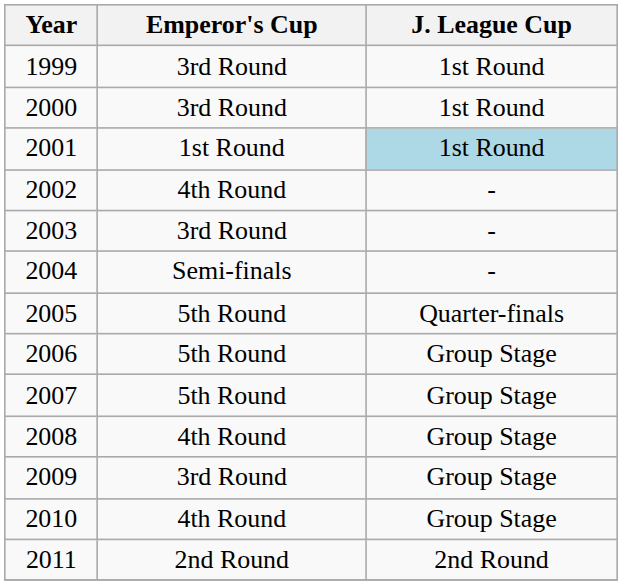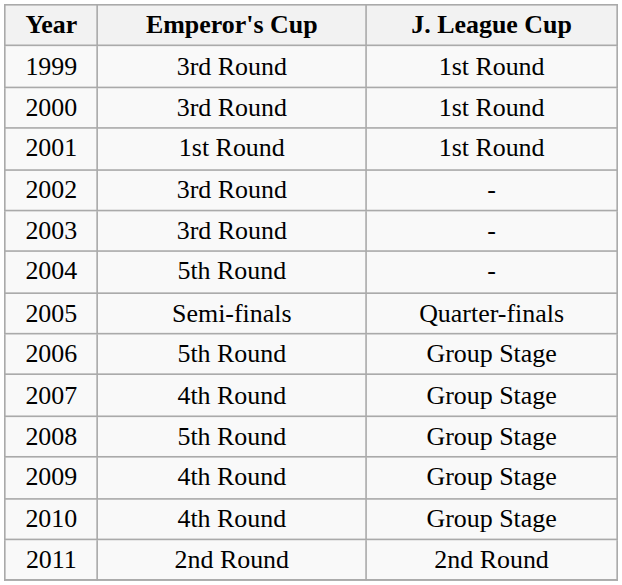2001 | J. League Cup: lightblue background -> no background
2002 | Emperor's Cup: 4th Round -> 3rd Round
2004 | Emperor's Cup: Semi-finals -> 5th Round
2005 | Emperor's Cup: 5th Round -> Semi-finals
2007 | Emperor's Cup: 5th Round -> 4th Round
2008 | Emperor's Cup: 4th Round -> 5th Round
2009 | Emperor's Cup: 3rd Round -> 4th Round
